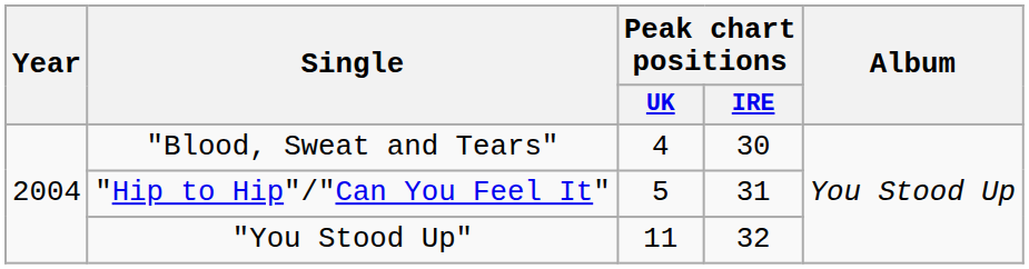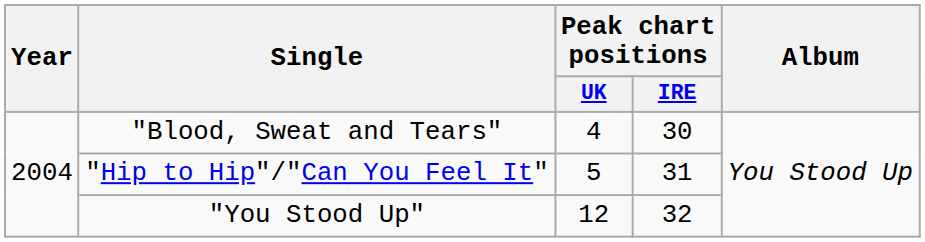"You Stood Up" | Peak chart positions / UK: 11 -> 12
